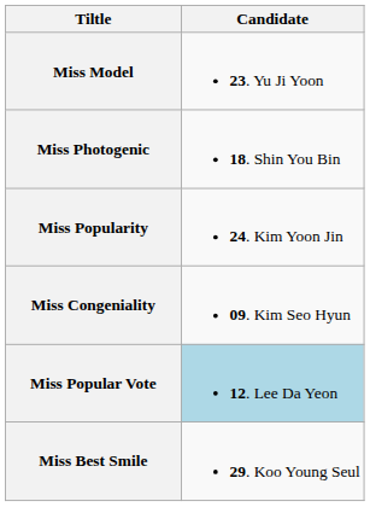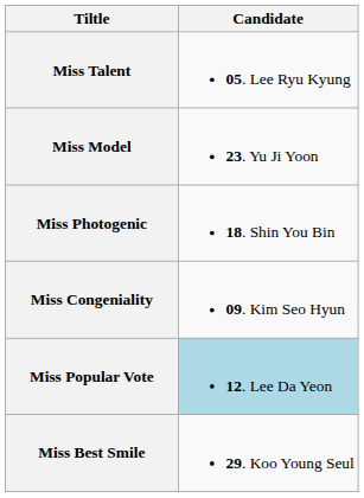+ row: Miss Talent | 05. Lee Ryu Kyung
- row: Miss Popularity | 24. Kim Yoon Jin
